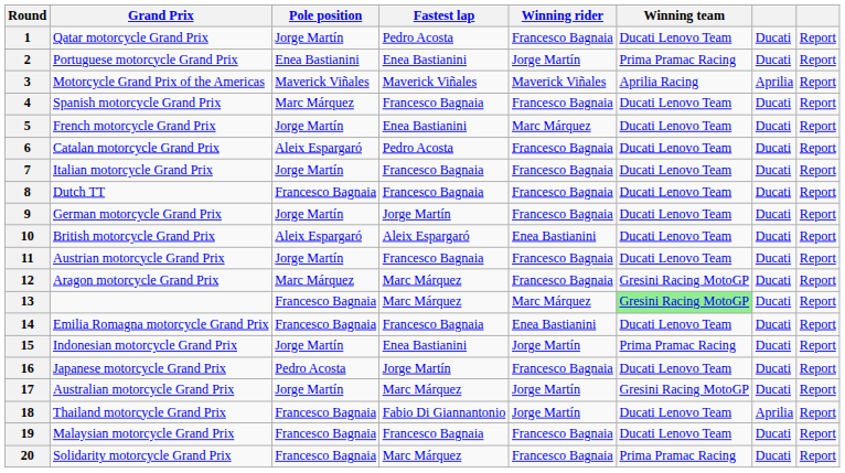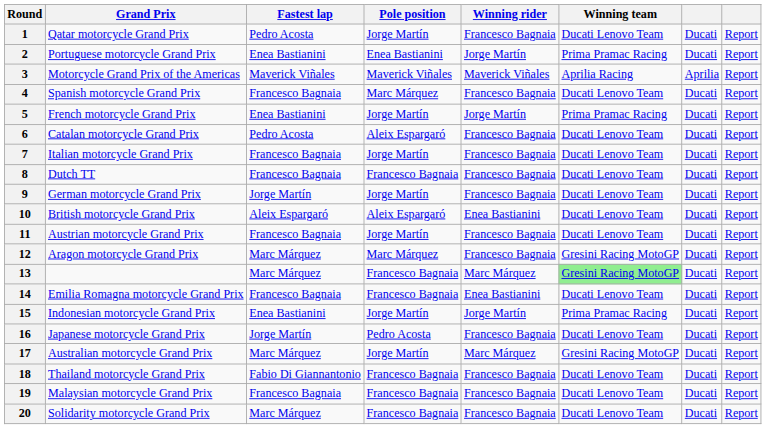columns swapped: Pole position <-> Fastest lap
5 | Winning rider: Marc Márquez -> Jorge Martín
5 | Winning team: Ducati Lenovo Team -> Prima Pramac Racing
17 | Winning rider: Jorge Martín -> Marc Márquez
18 | Winning rider: Jorge Martín -> Francesco Bagnaia
18 | column 7: Aprilia -> Ducati
20 | Winning team: Prima Pramac Racing -> Ducati Lenovo Team
